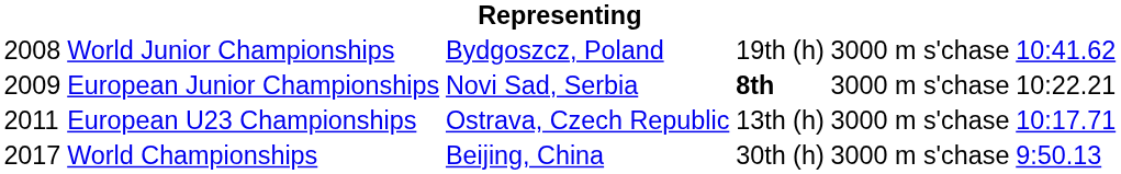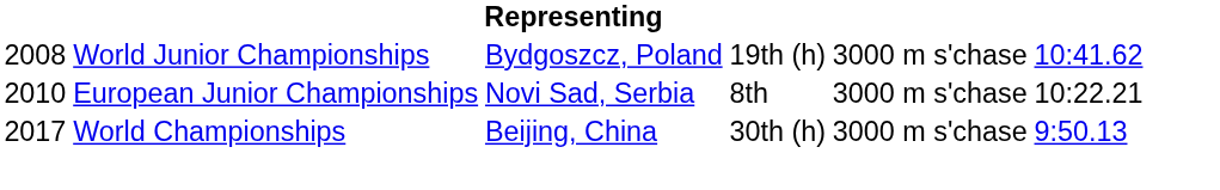European Junior Championships | column 1: 2009 -> 2010
European Junior Championships | column 4: bold -> normal
- row: 2011 | European U23 Championships | Ostrava, Czech Republic | 13th (h) | 3000 m s'chase | 10:17.71
